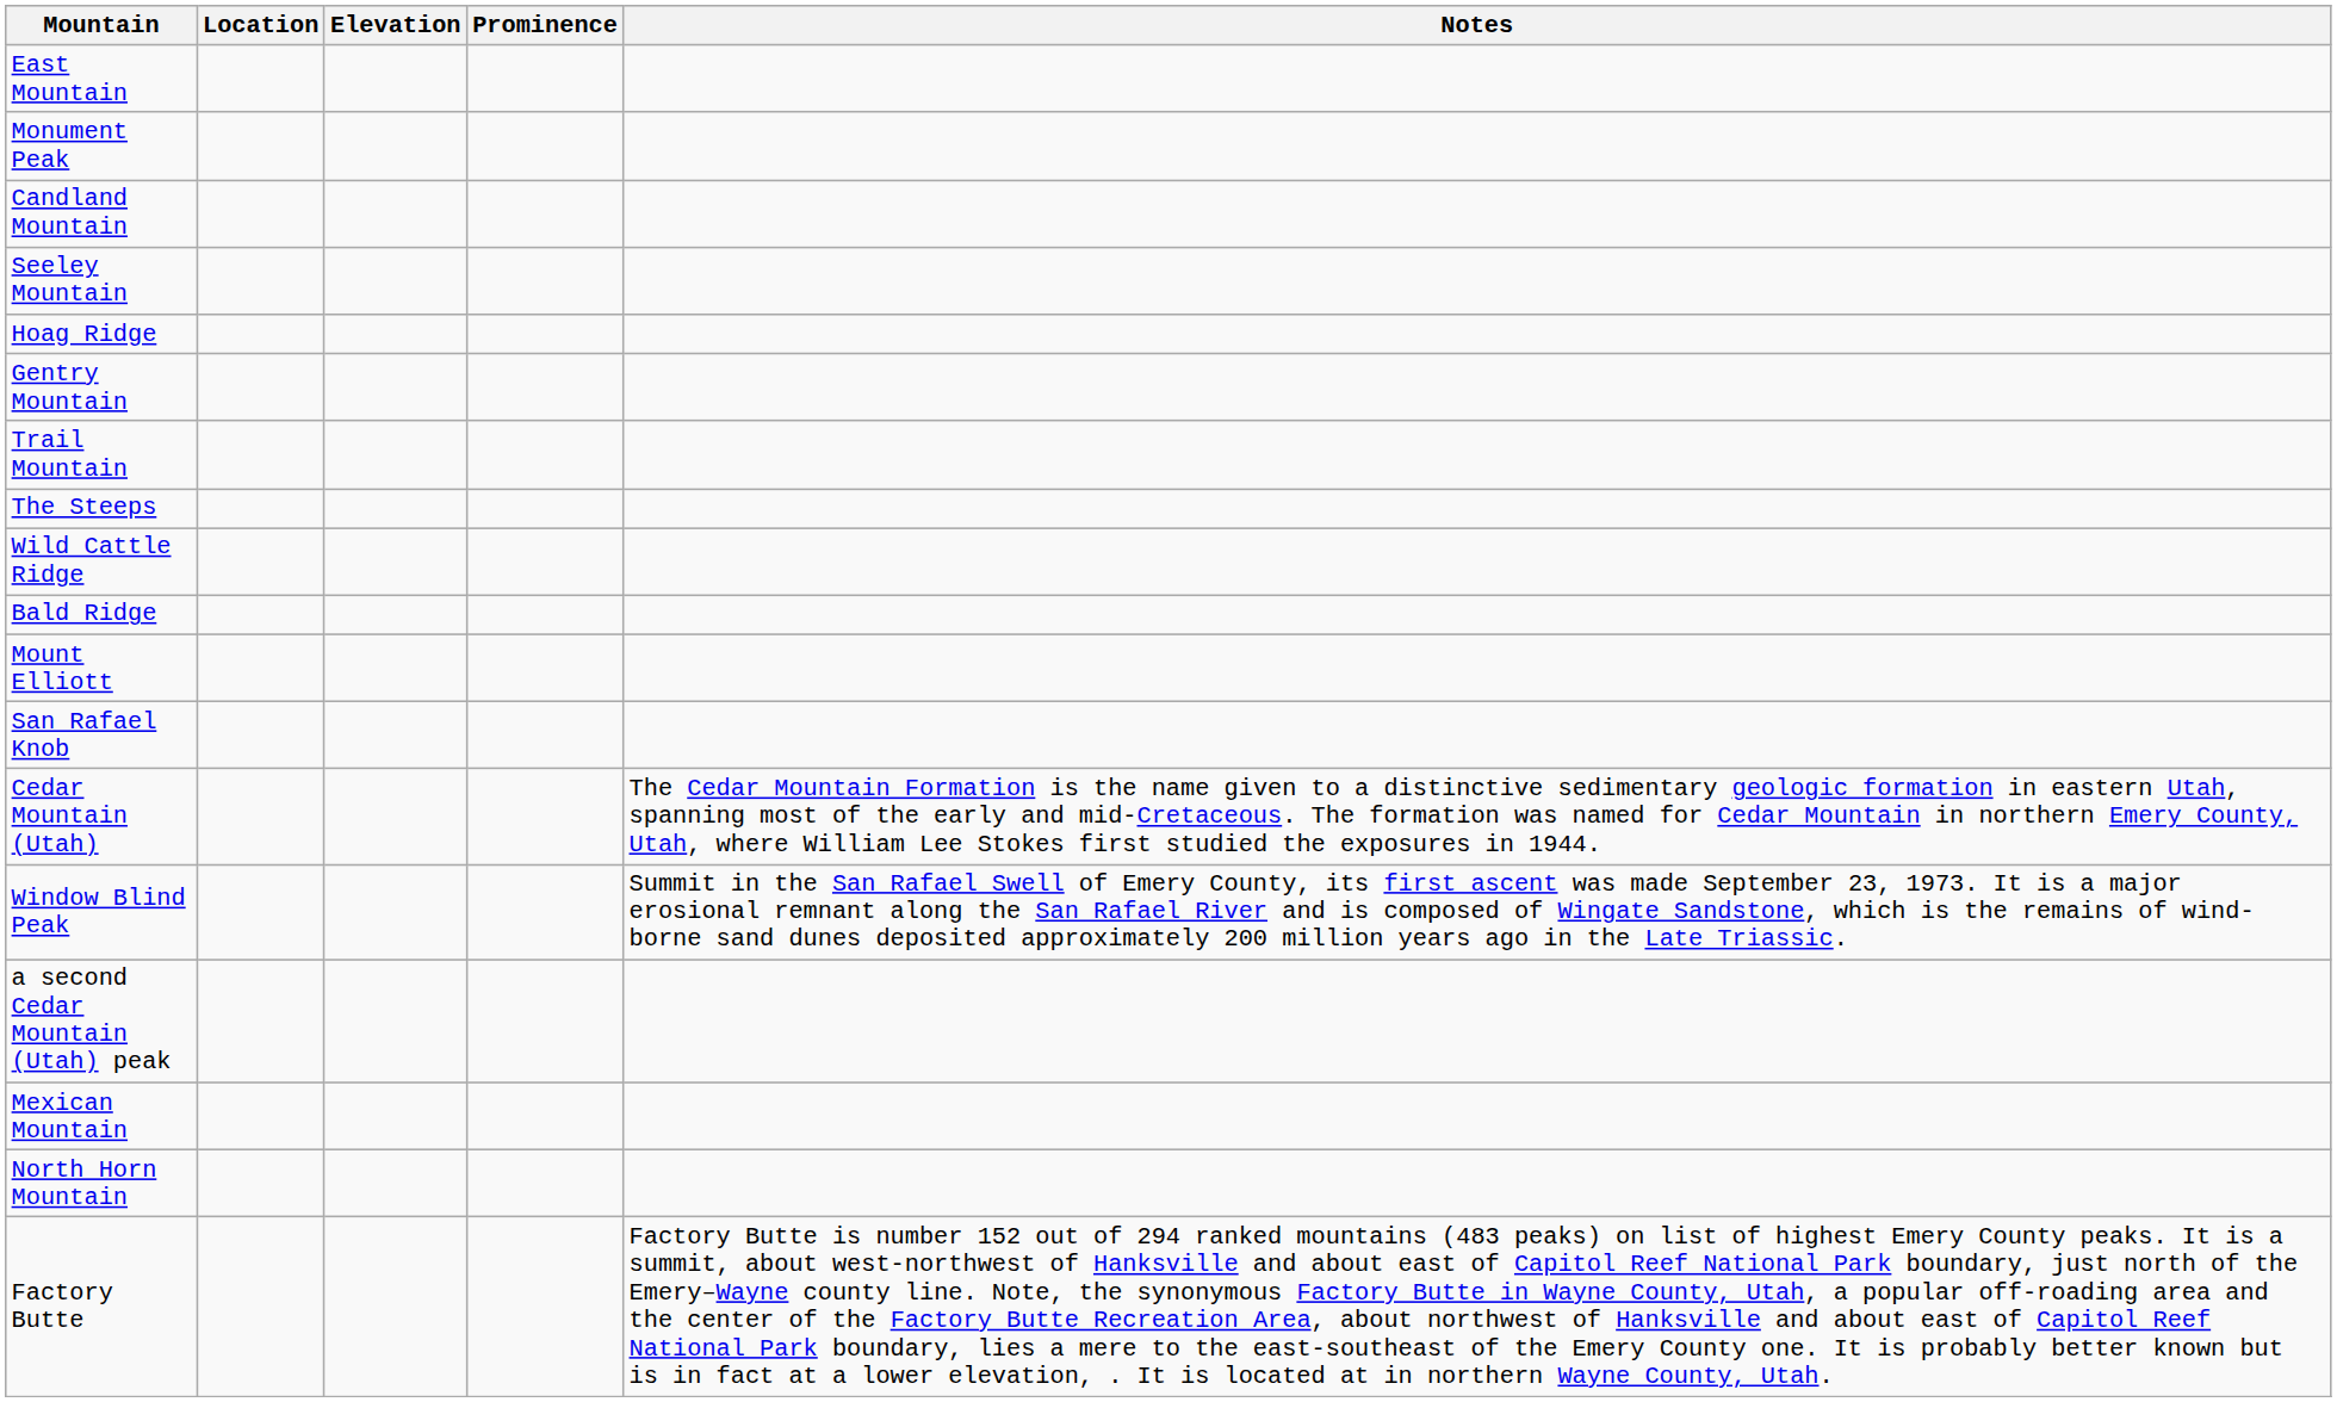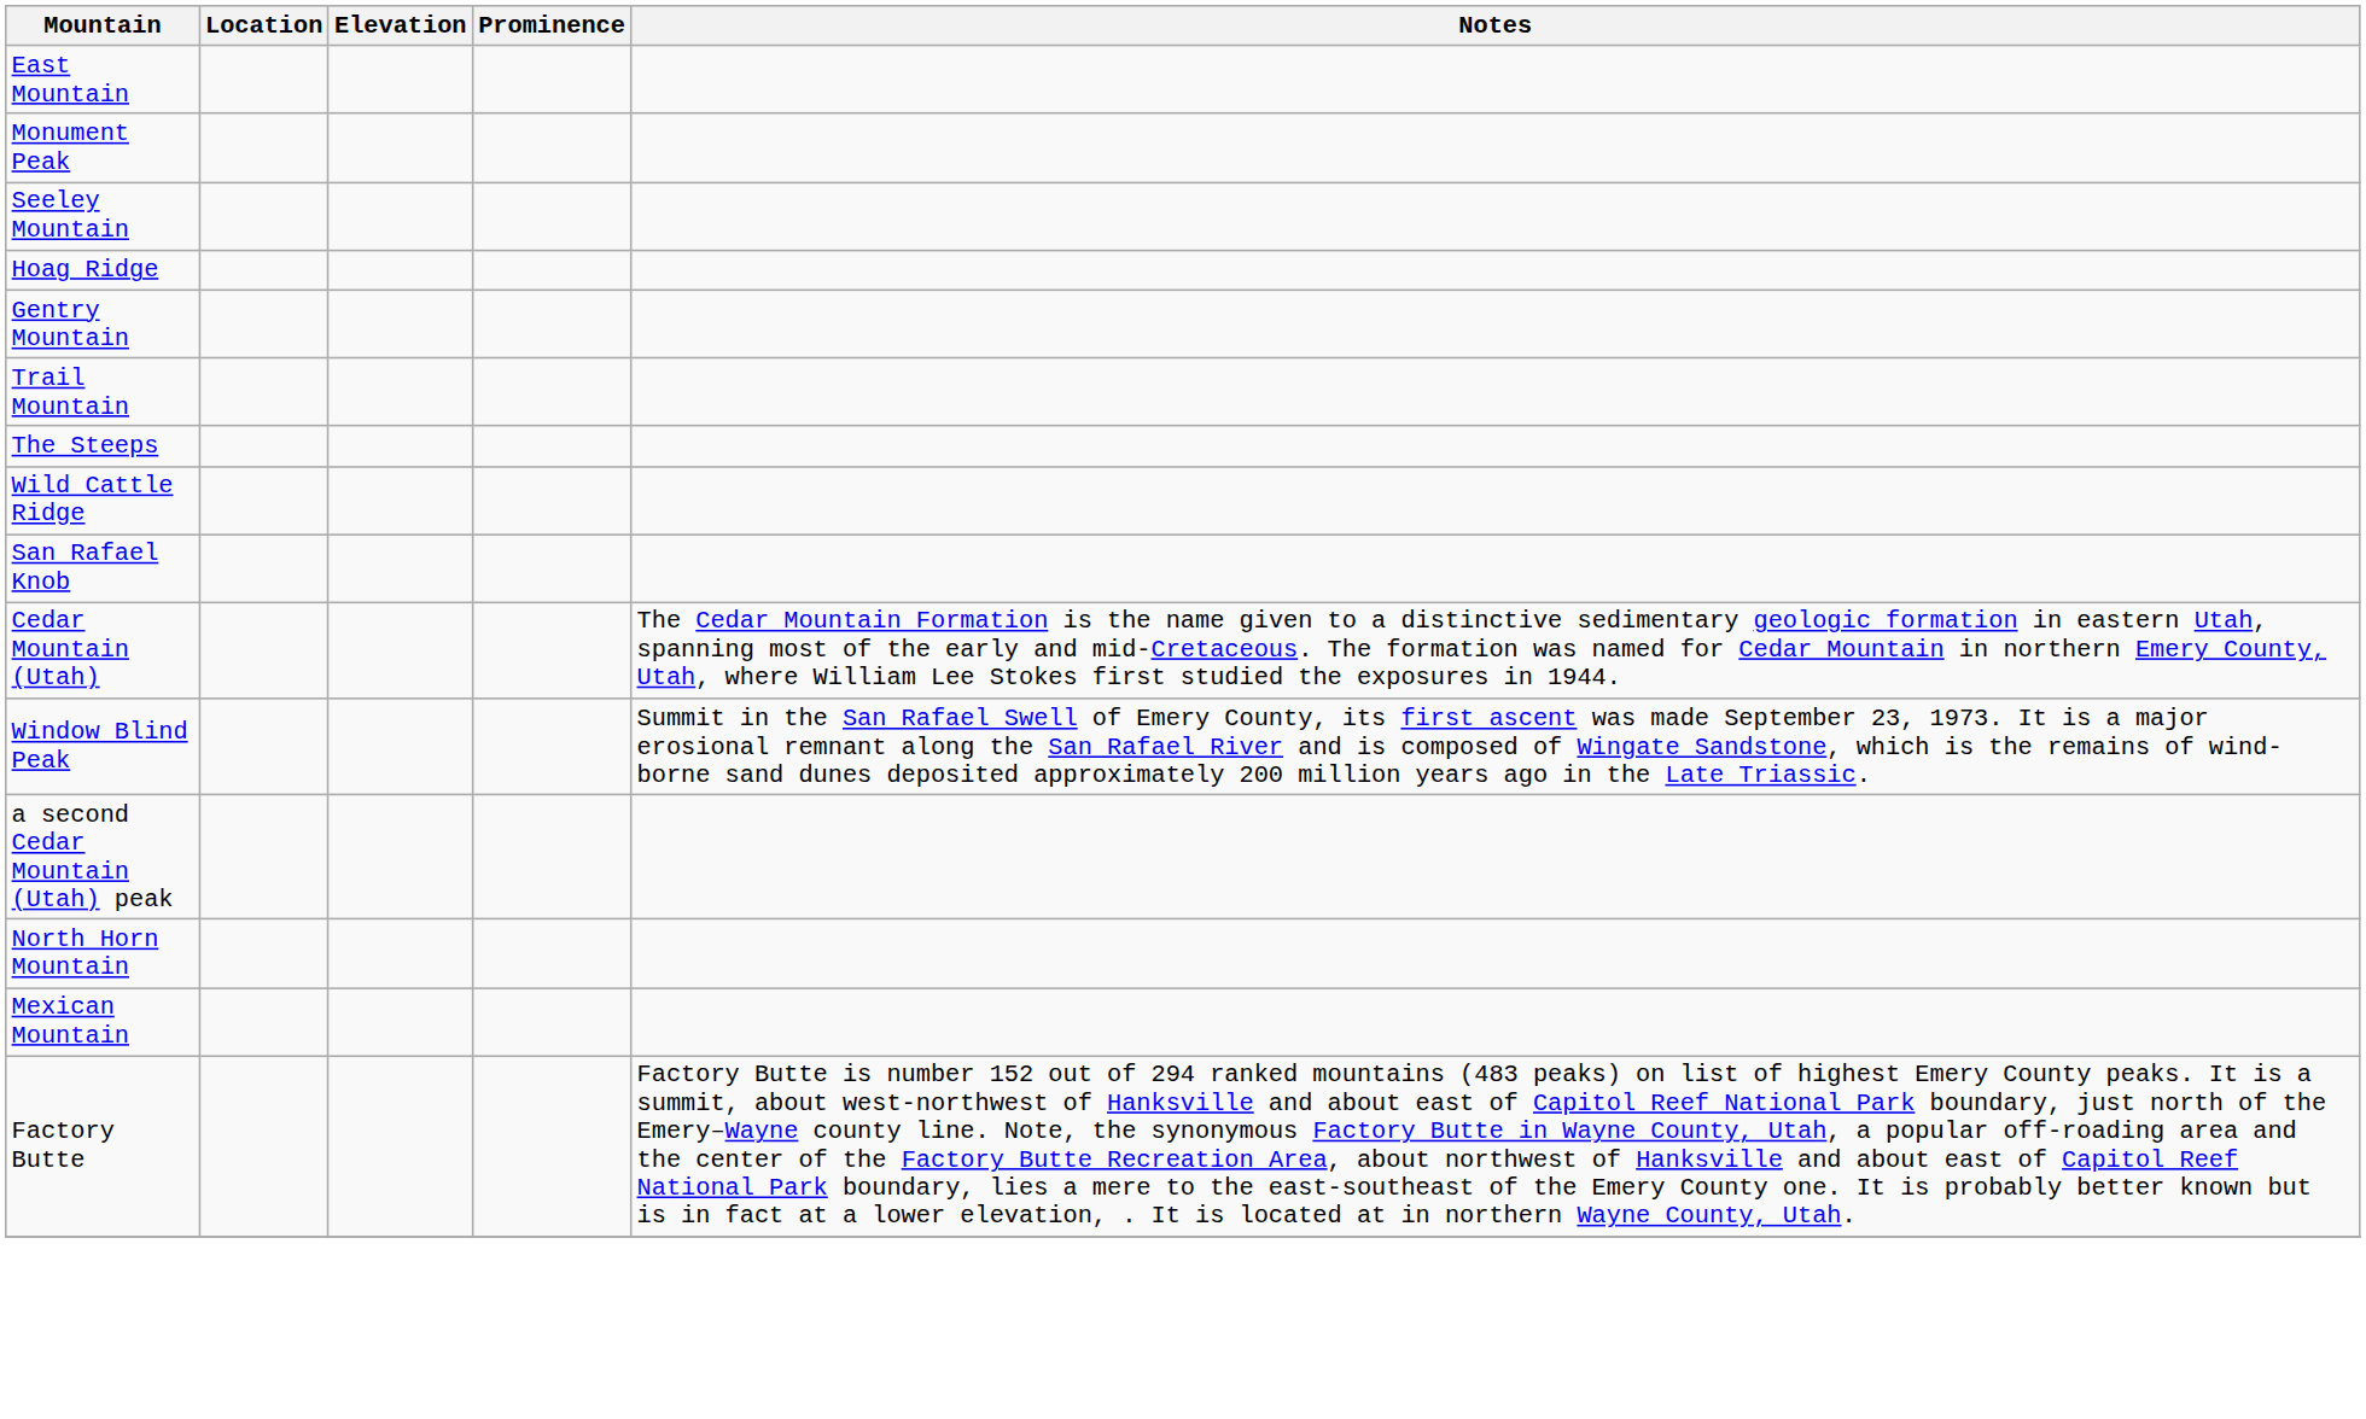- row: Candland Mountain
- row: Bald Ridge
- row: Mount Elliott
rows swapped: North Horn Mountain <-> Mexican Mountain
